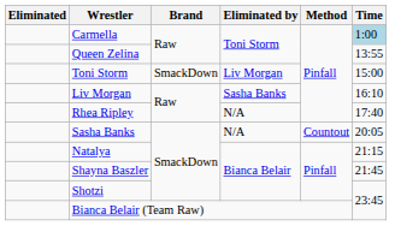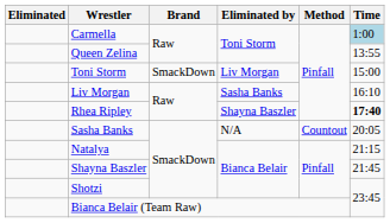Rhea Ripley | Eliminated by: N/A -> Shayna Baszler
Rhea Ripley | Time: normal -> bold
